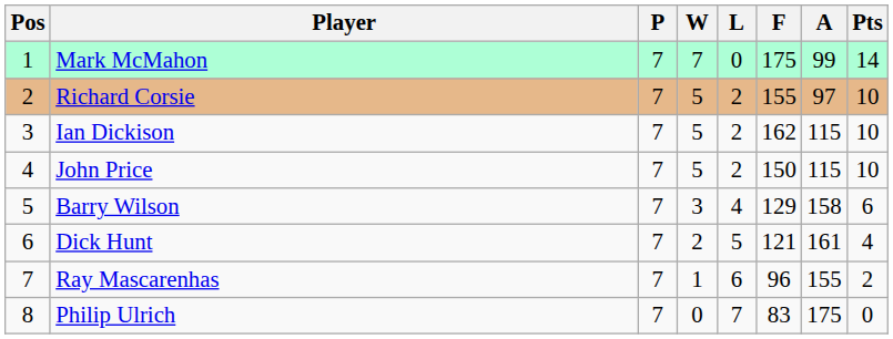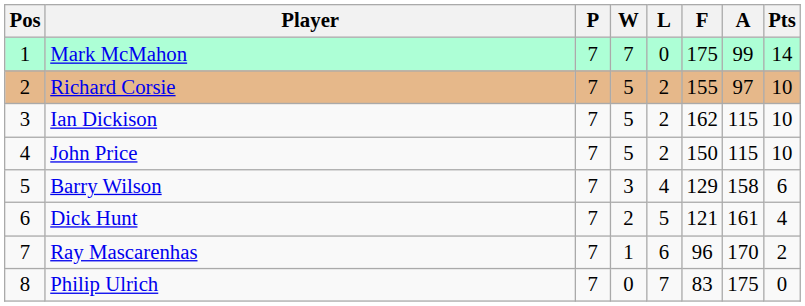Ray Mascarenhas | A: 155 -> 170
